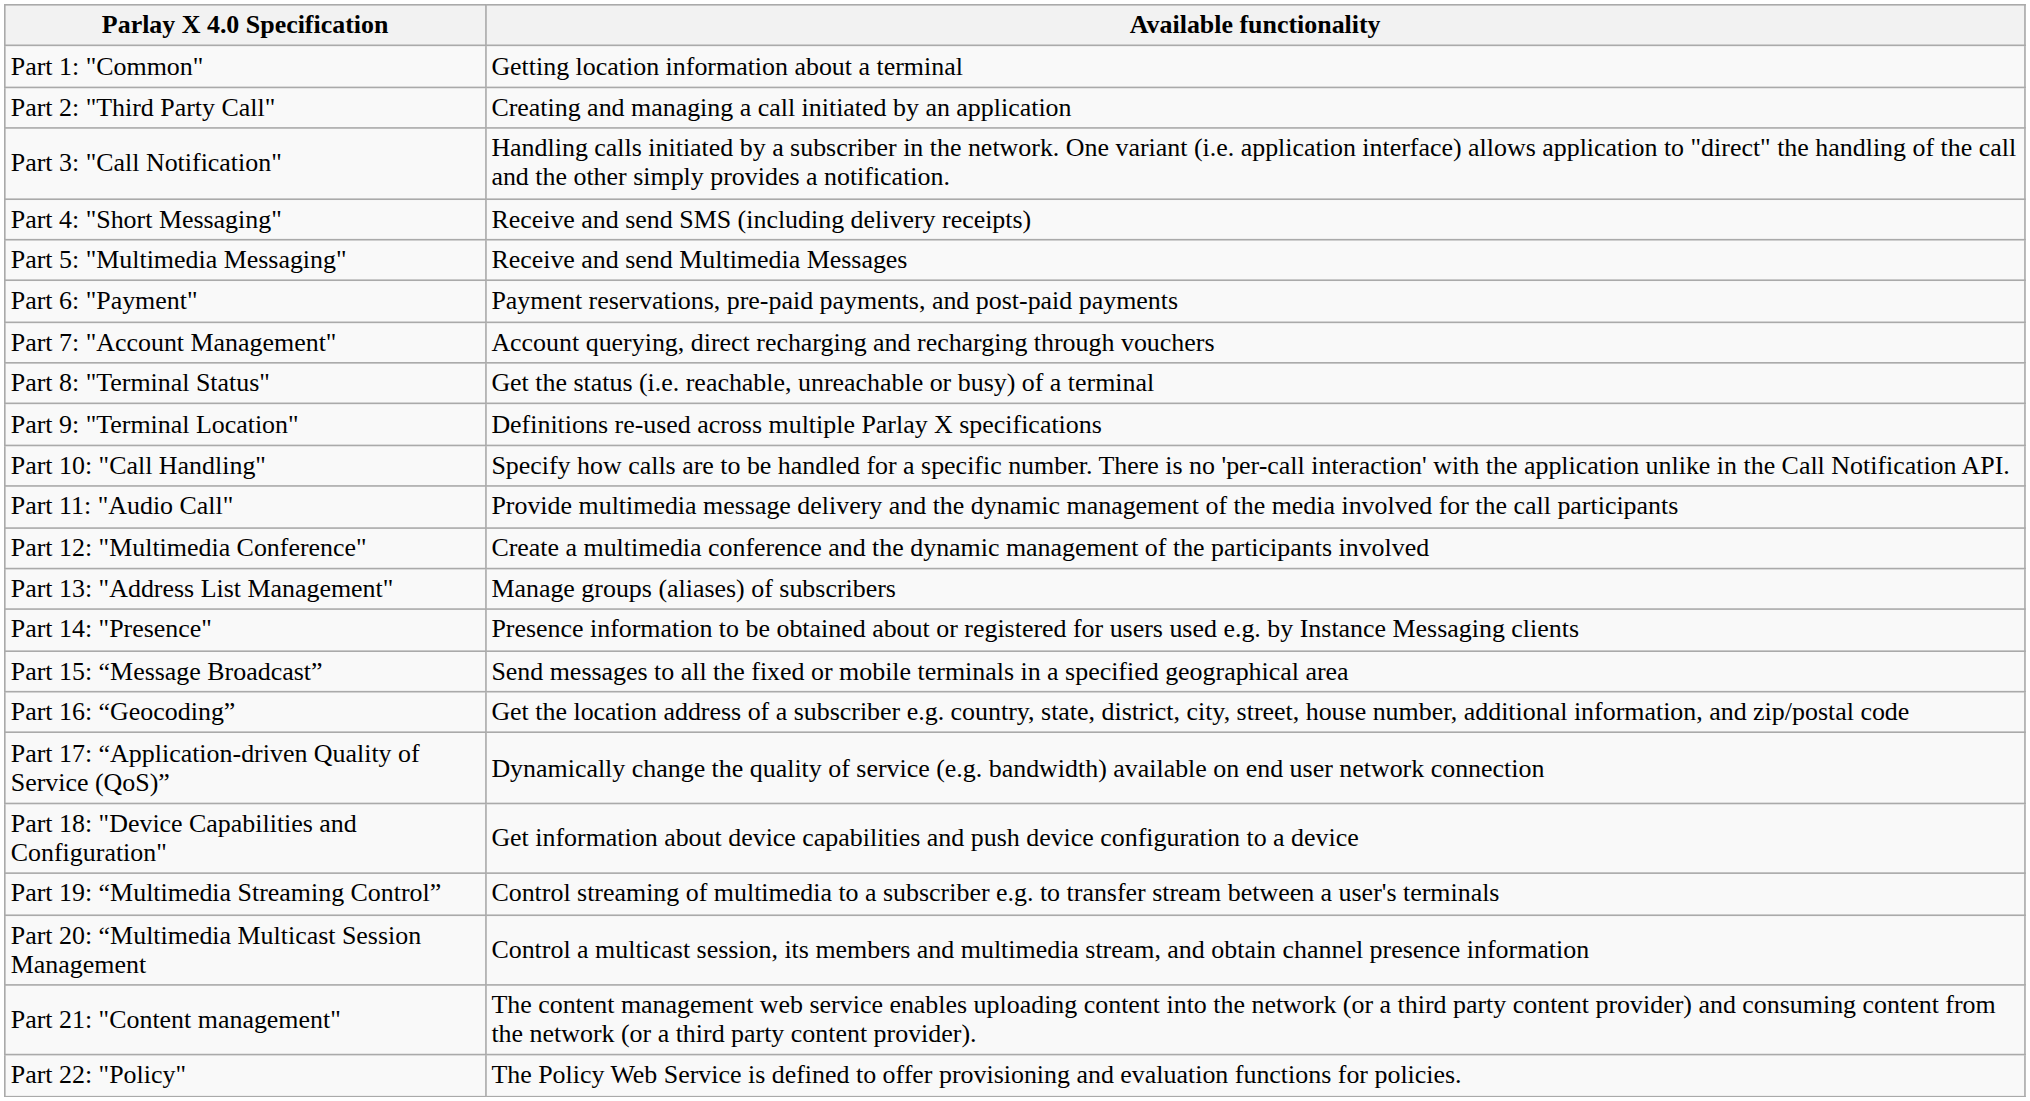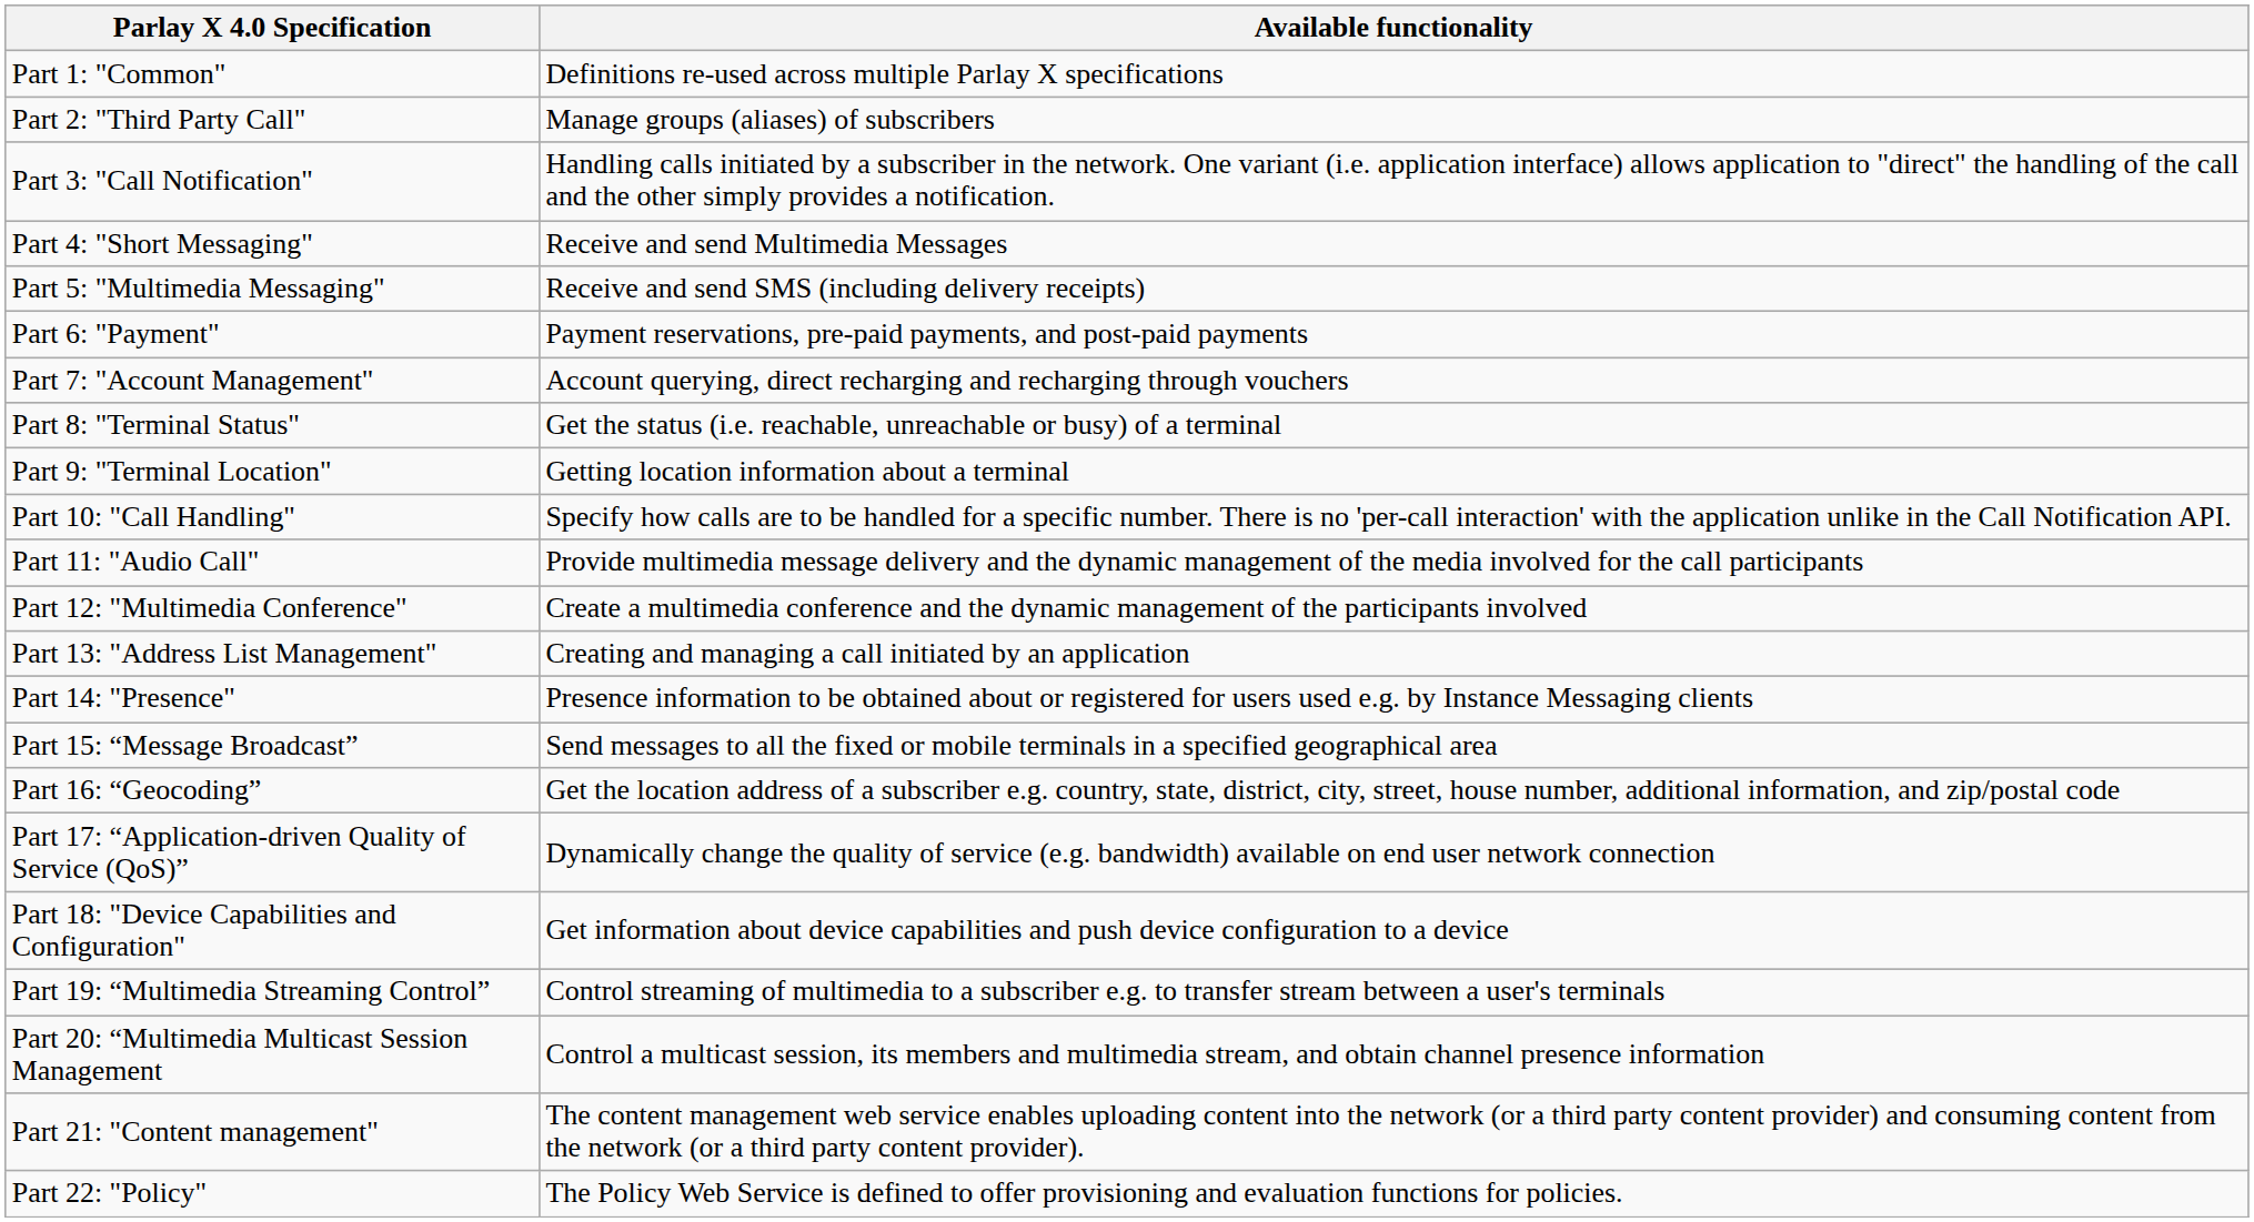Part 1: "Common" | Available functionality: Getting location information about a terminal -> Definitions re-used across multiple Parlay X specifications
Part 2: "Third Party Call" | Available functionality: Creating and managing a call initiated by an application -> Manage groups (aliases) of subscribers
Part 4: "Short Messaging" | Available functionality: Receive and send SMS (including delivery receipts) -> Receive and send Multimedia Messages
Part 5: "Multimedia Messaging" | Available functionality: Receive and send Multimedia Messages -> Receive and send SMS (including delivery receipts)
Part 9: "Terminal Location" | Available functionality: Definitions re-used across multiple Parlay X specifications -> Getting location information about a terminal
Part 13: "Address List Management" | Available functionality: Manage groups (aliases) of subscribers -> Creating and managing a call initiated by an application
